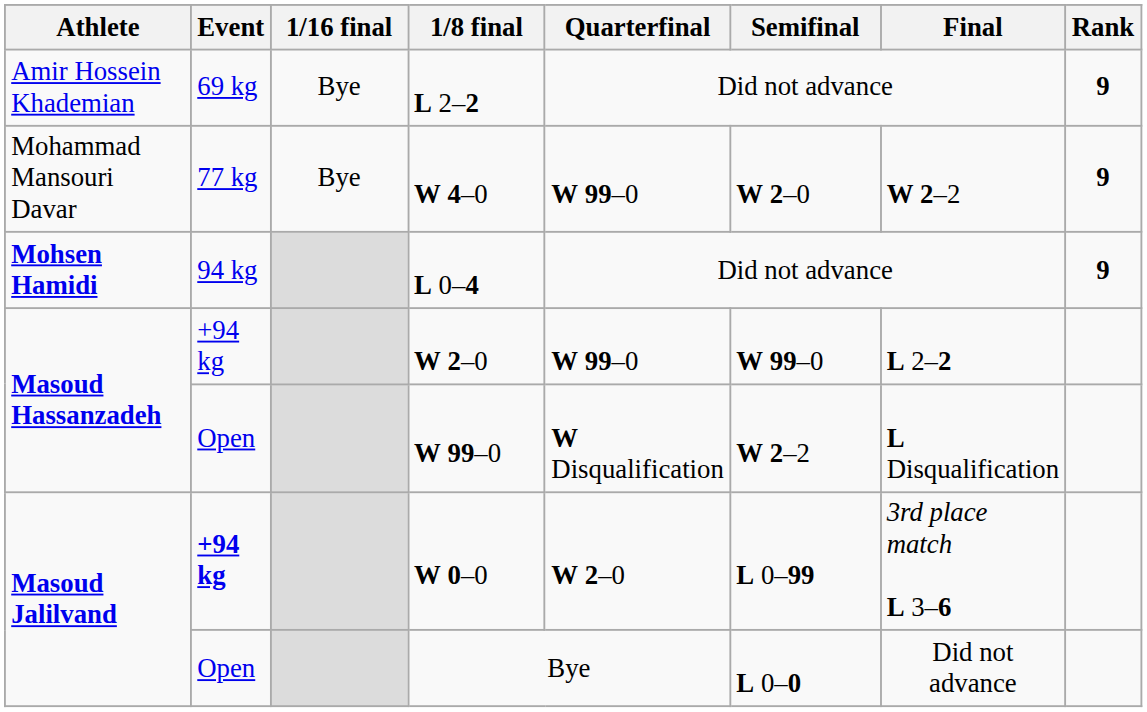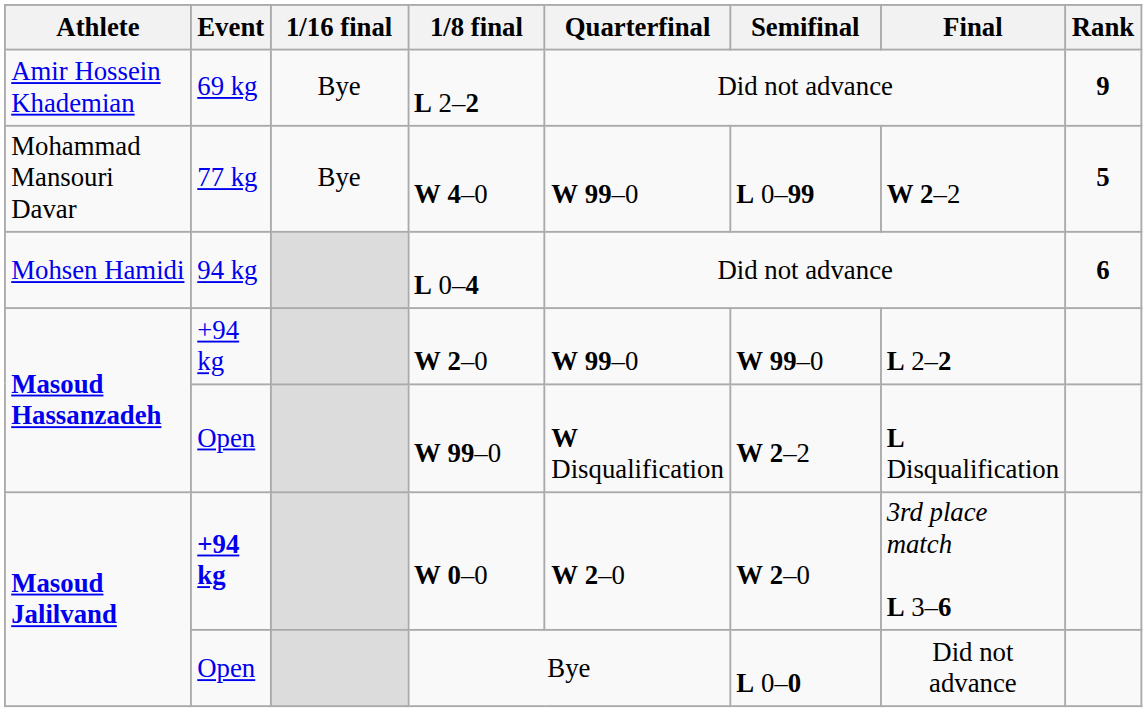W 4–0 | Semifinal: W 2–0 -> L 0–99
W 4–0 | Rank: 9 -> 5
L 0–4 | Athlete: bold -> normal
L 0–4 | Rank: 9 -> 6
W 0–0 | Semifinal: L 0–99 -> W 2–0
